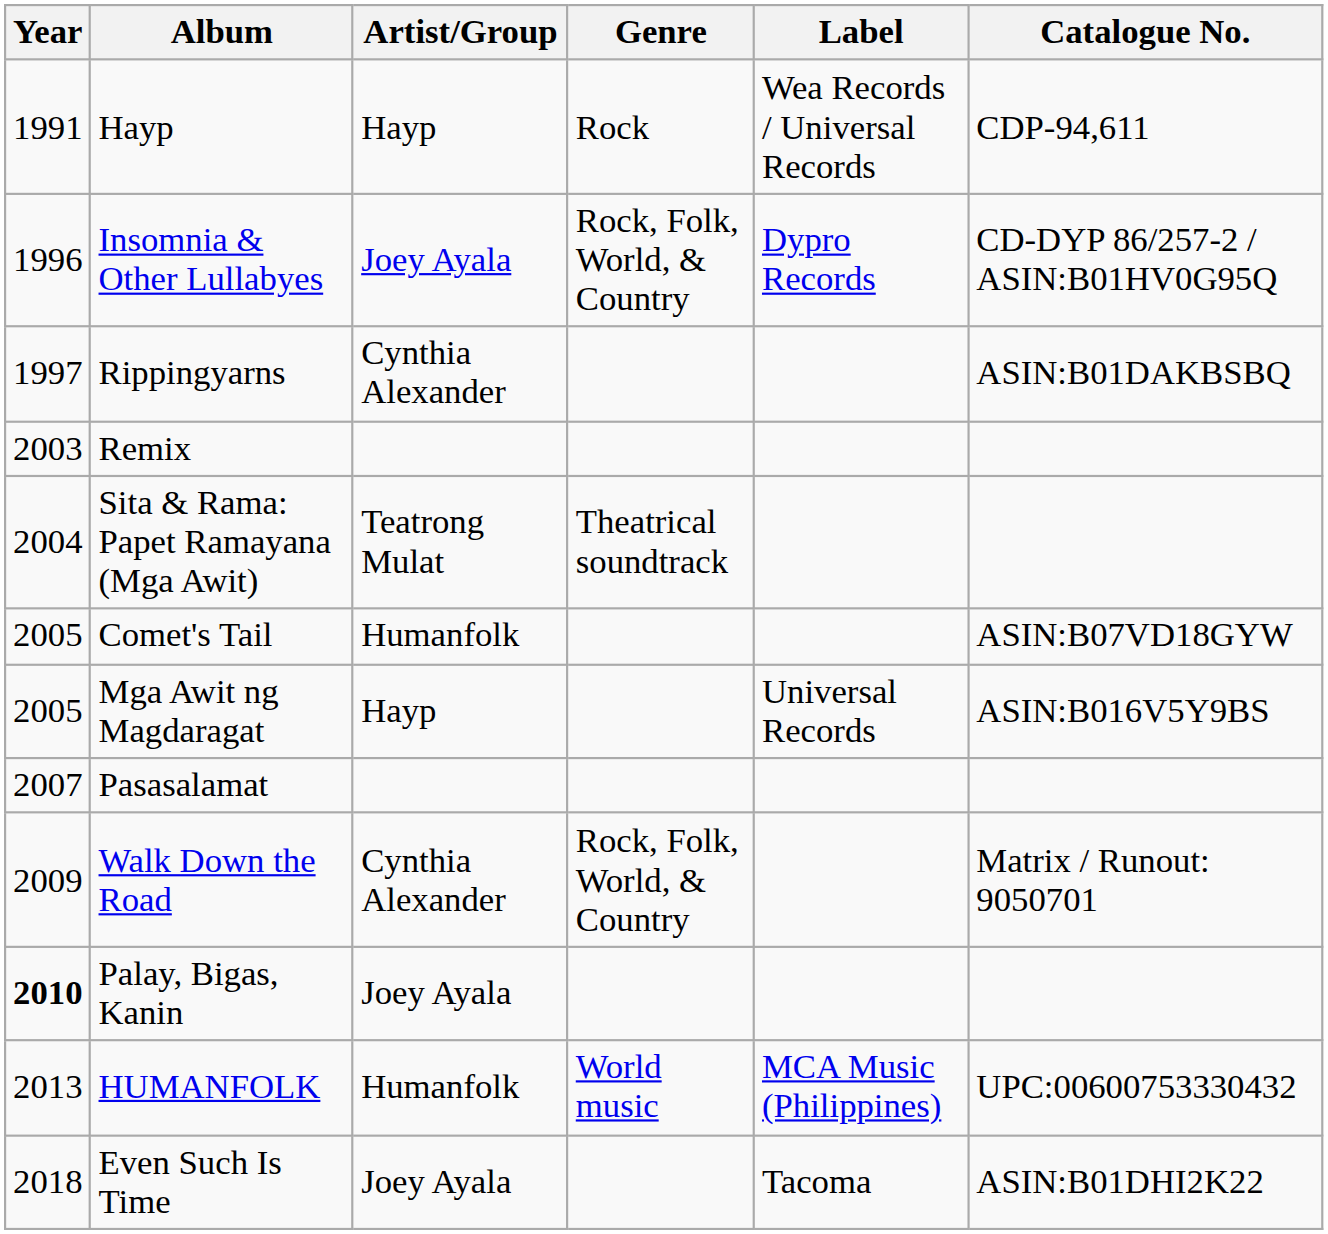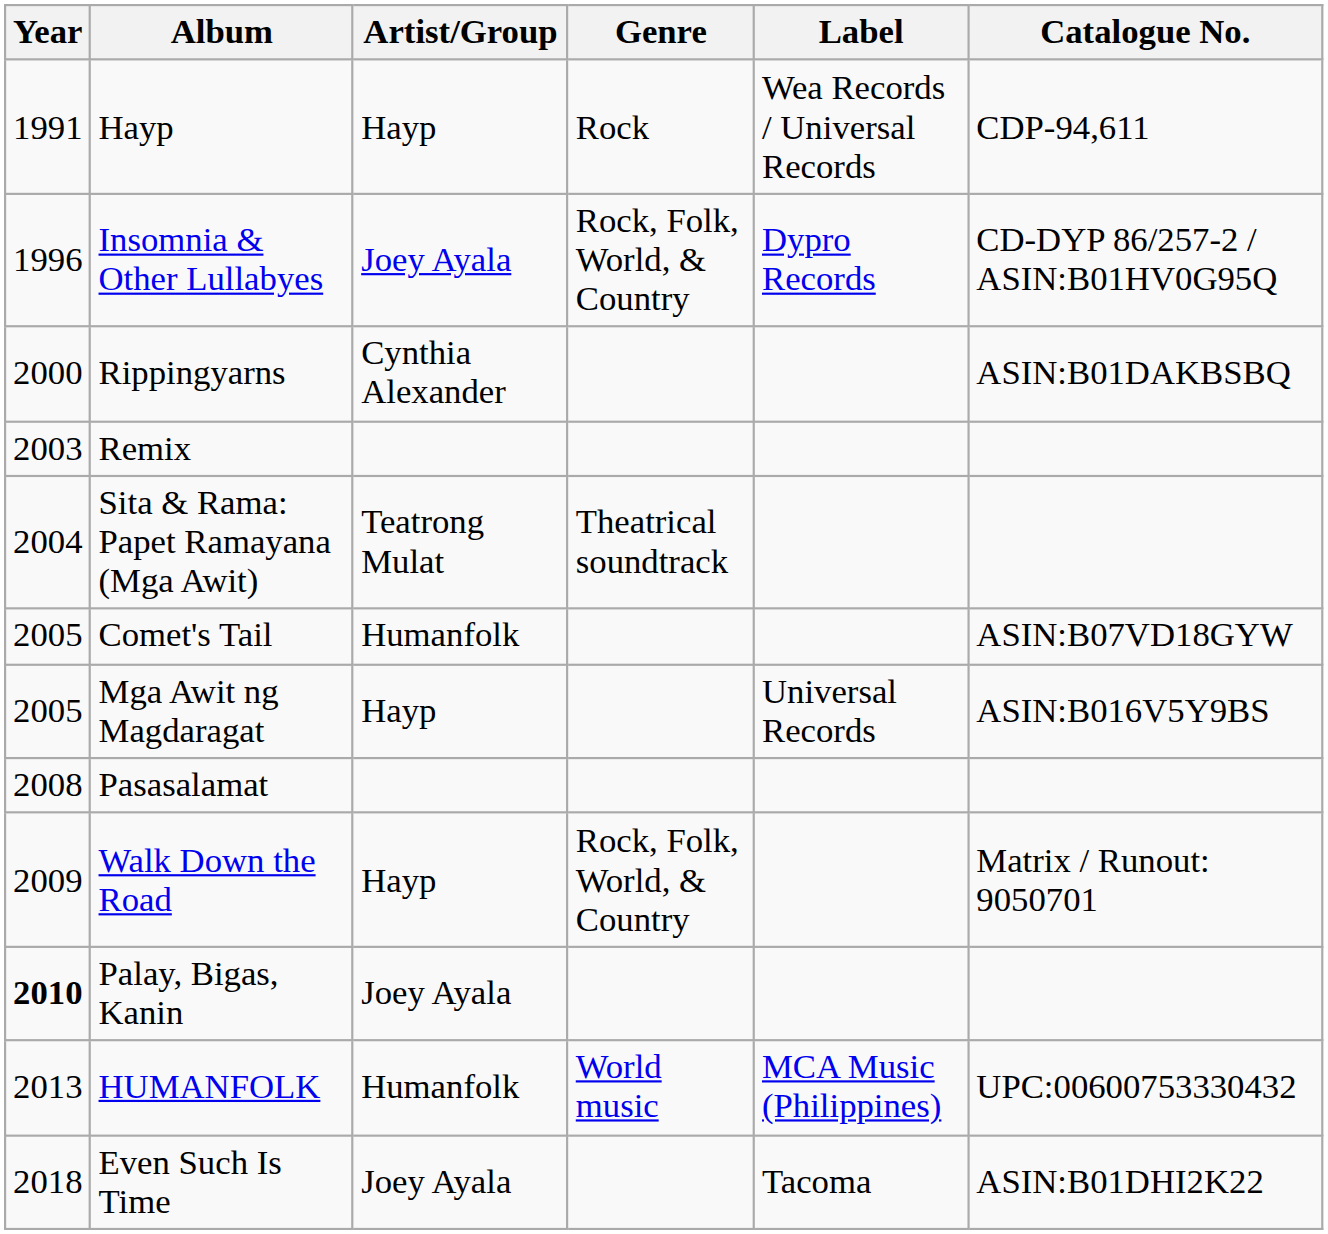Rippingyarns | Year: 1997 -> 2000
Pasasalamat | Year: 2007 -> 2008
Walk Down the Road | Artist/Group: Cynthia Alexander -> Hayp
